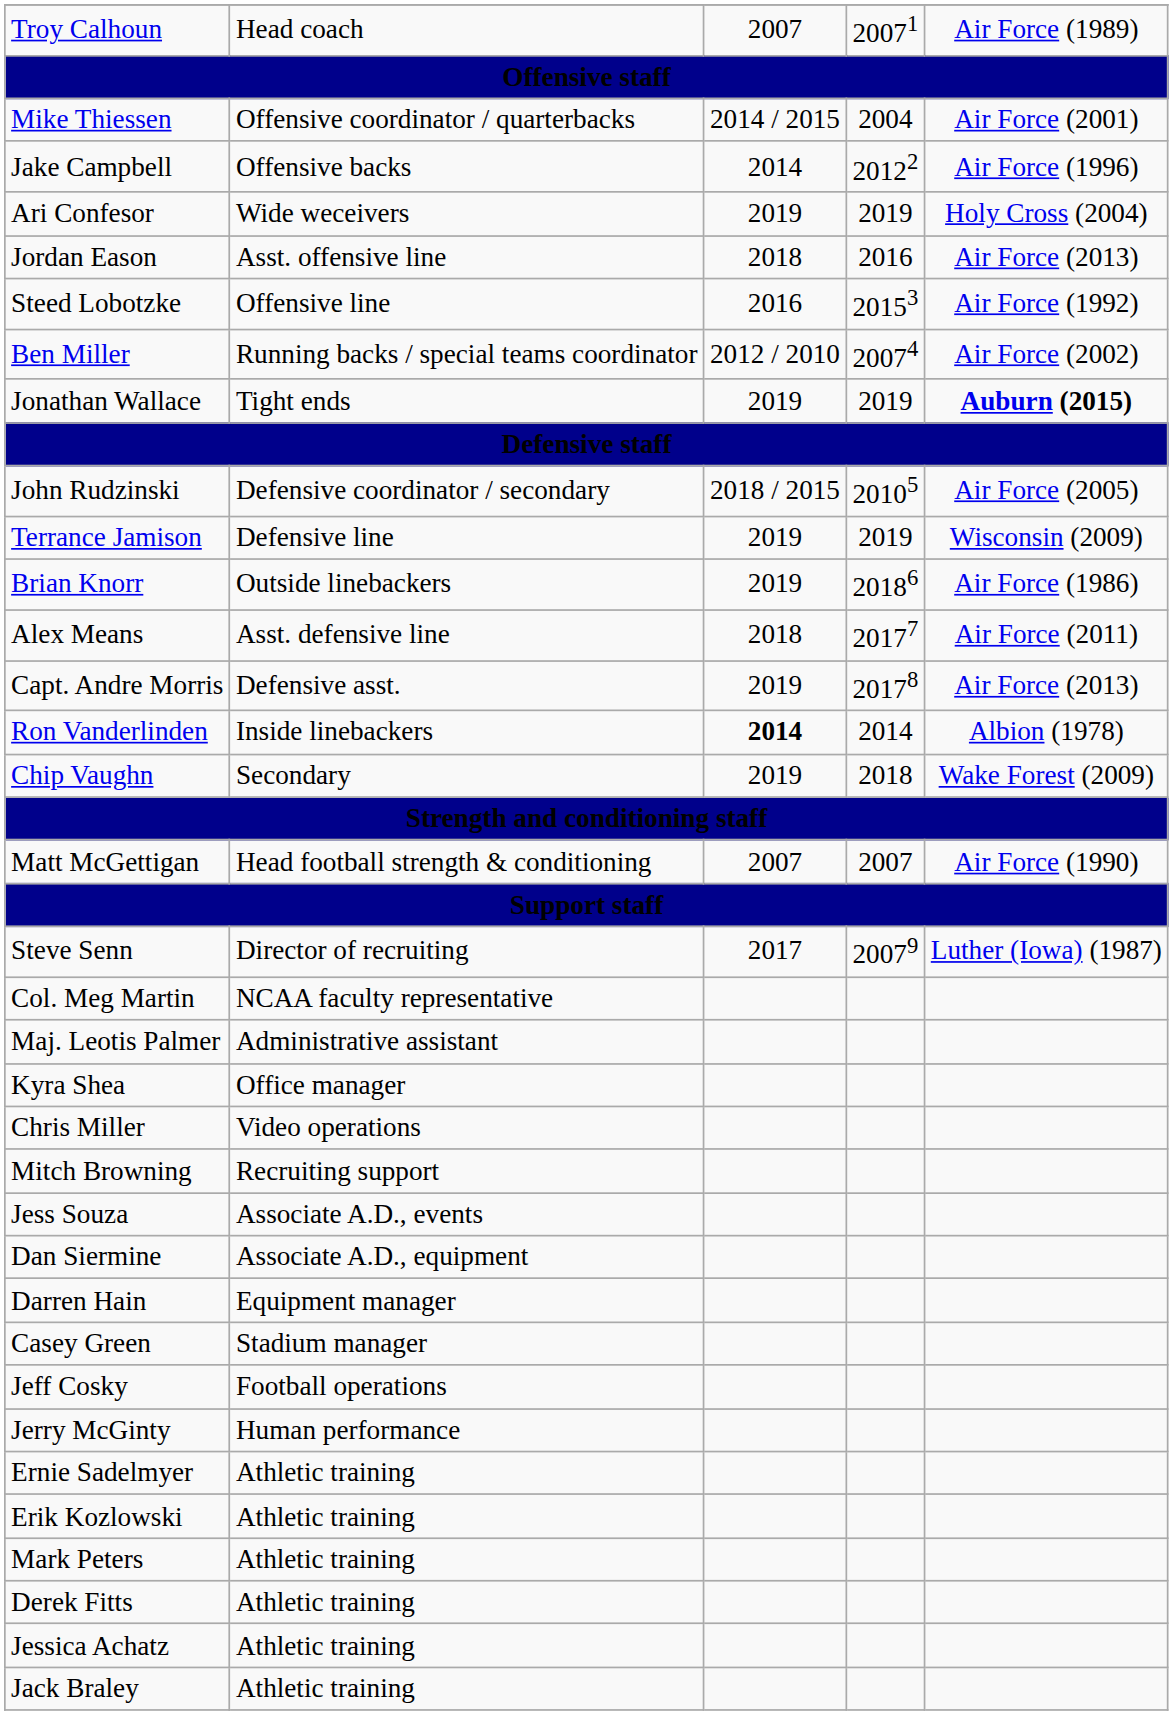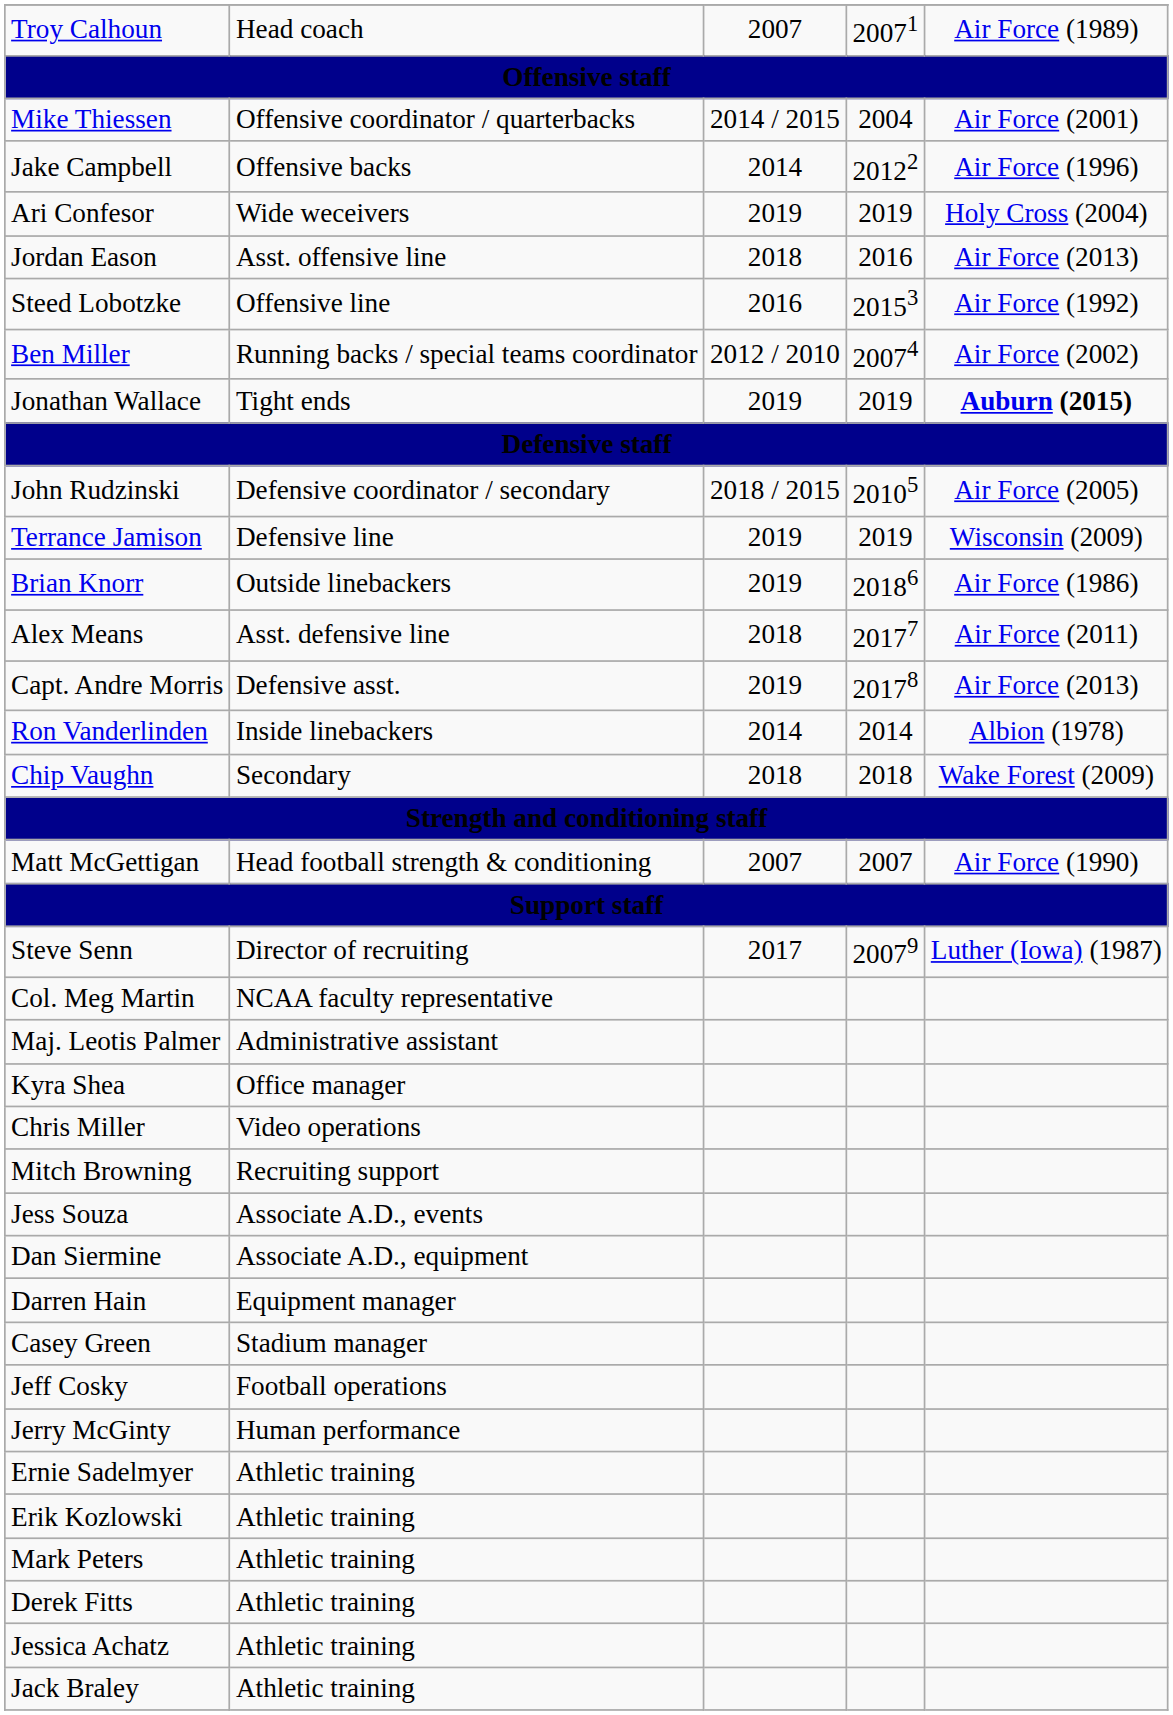Ron Vanderlinden | column 3: bold -> normal
Chip Vaughn | column 3: 2019 -> 2018
